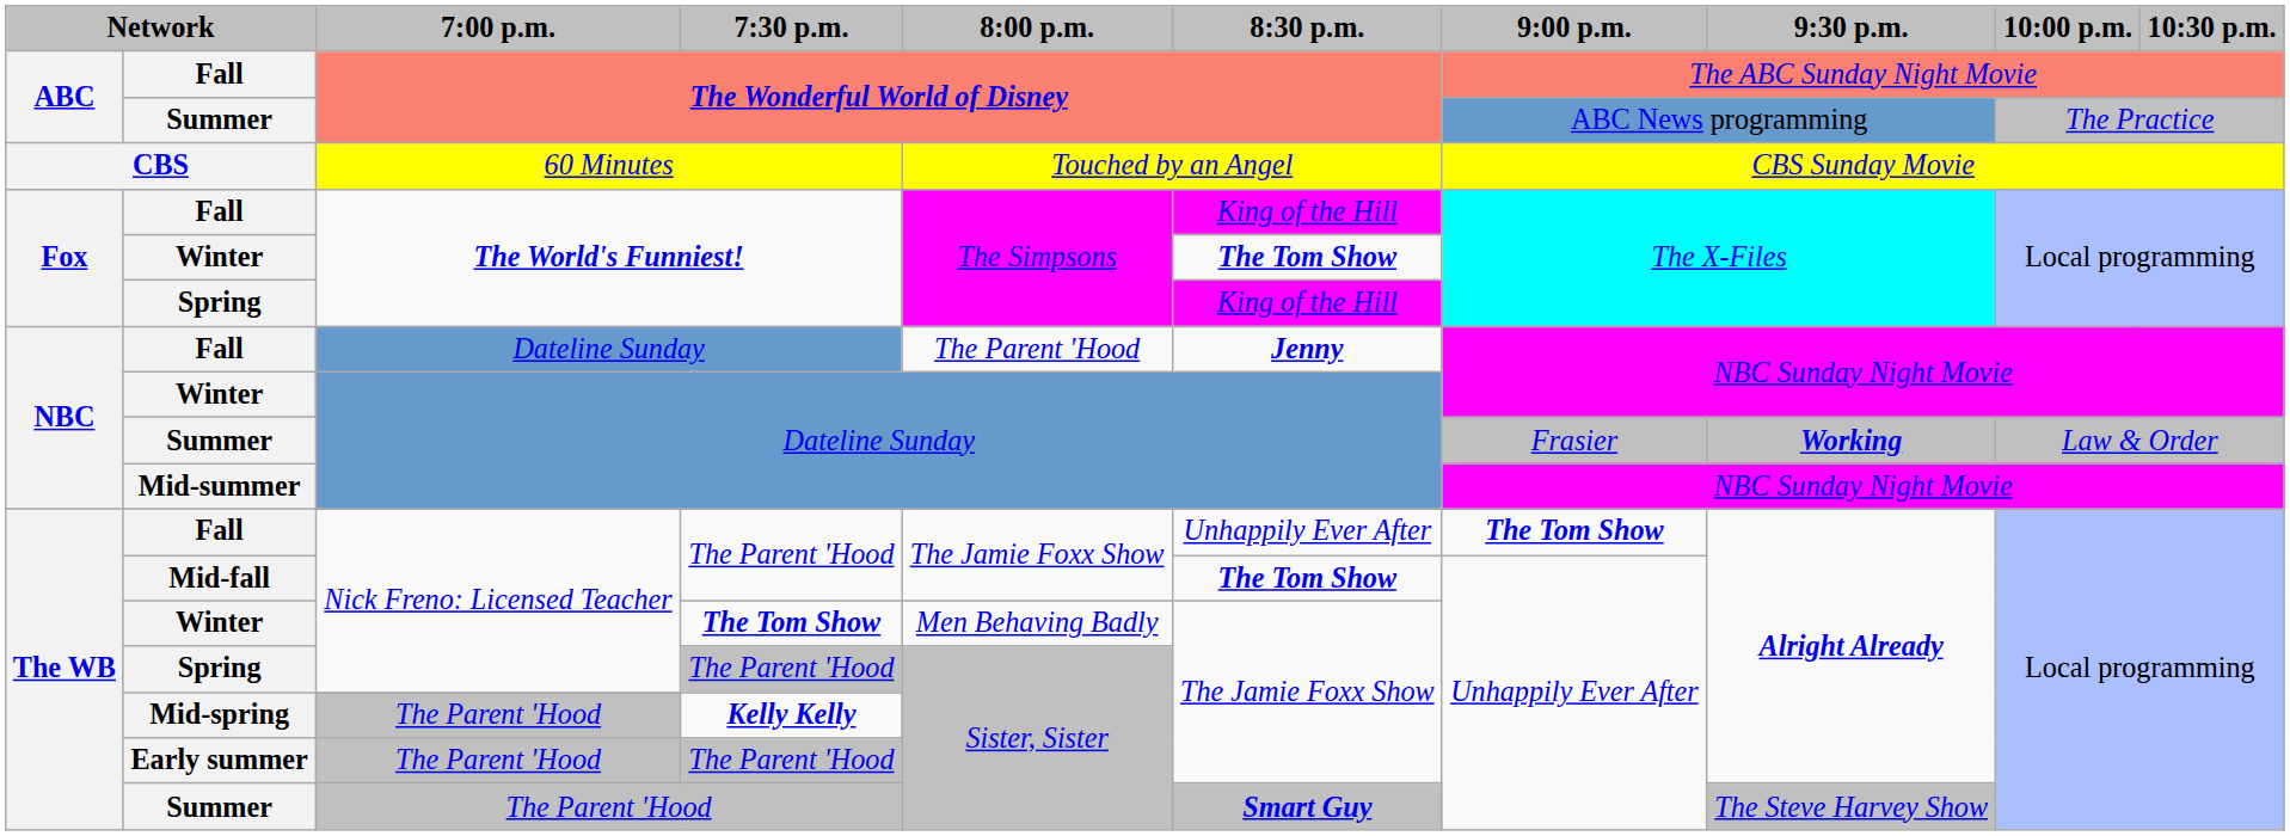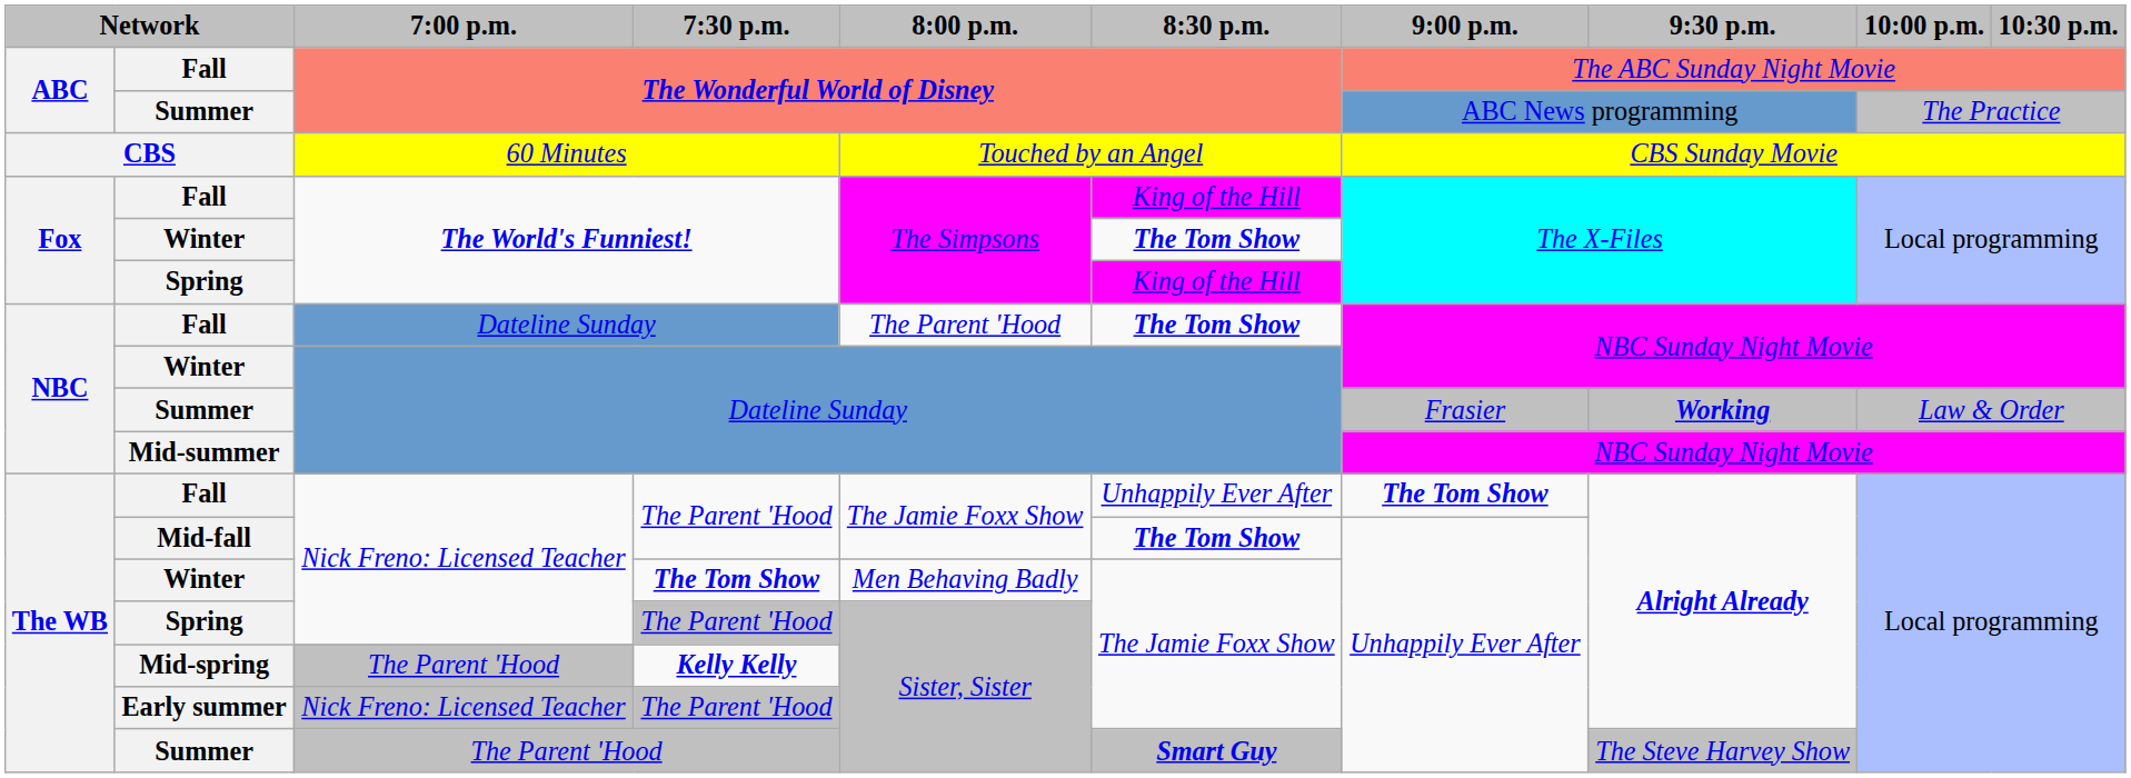Fall / Dateline Sunday | 8:30 p.m.: Jenny -> The Tom Show
Early summer | 7:00 p.m.: The Parent 'Hood -> Nick Freno: Licensed Teacher
